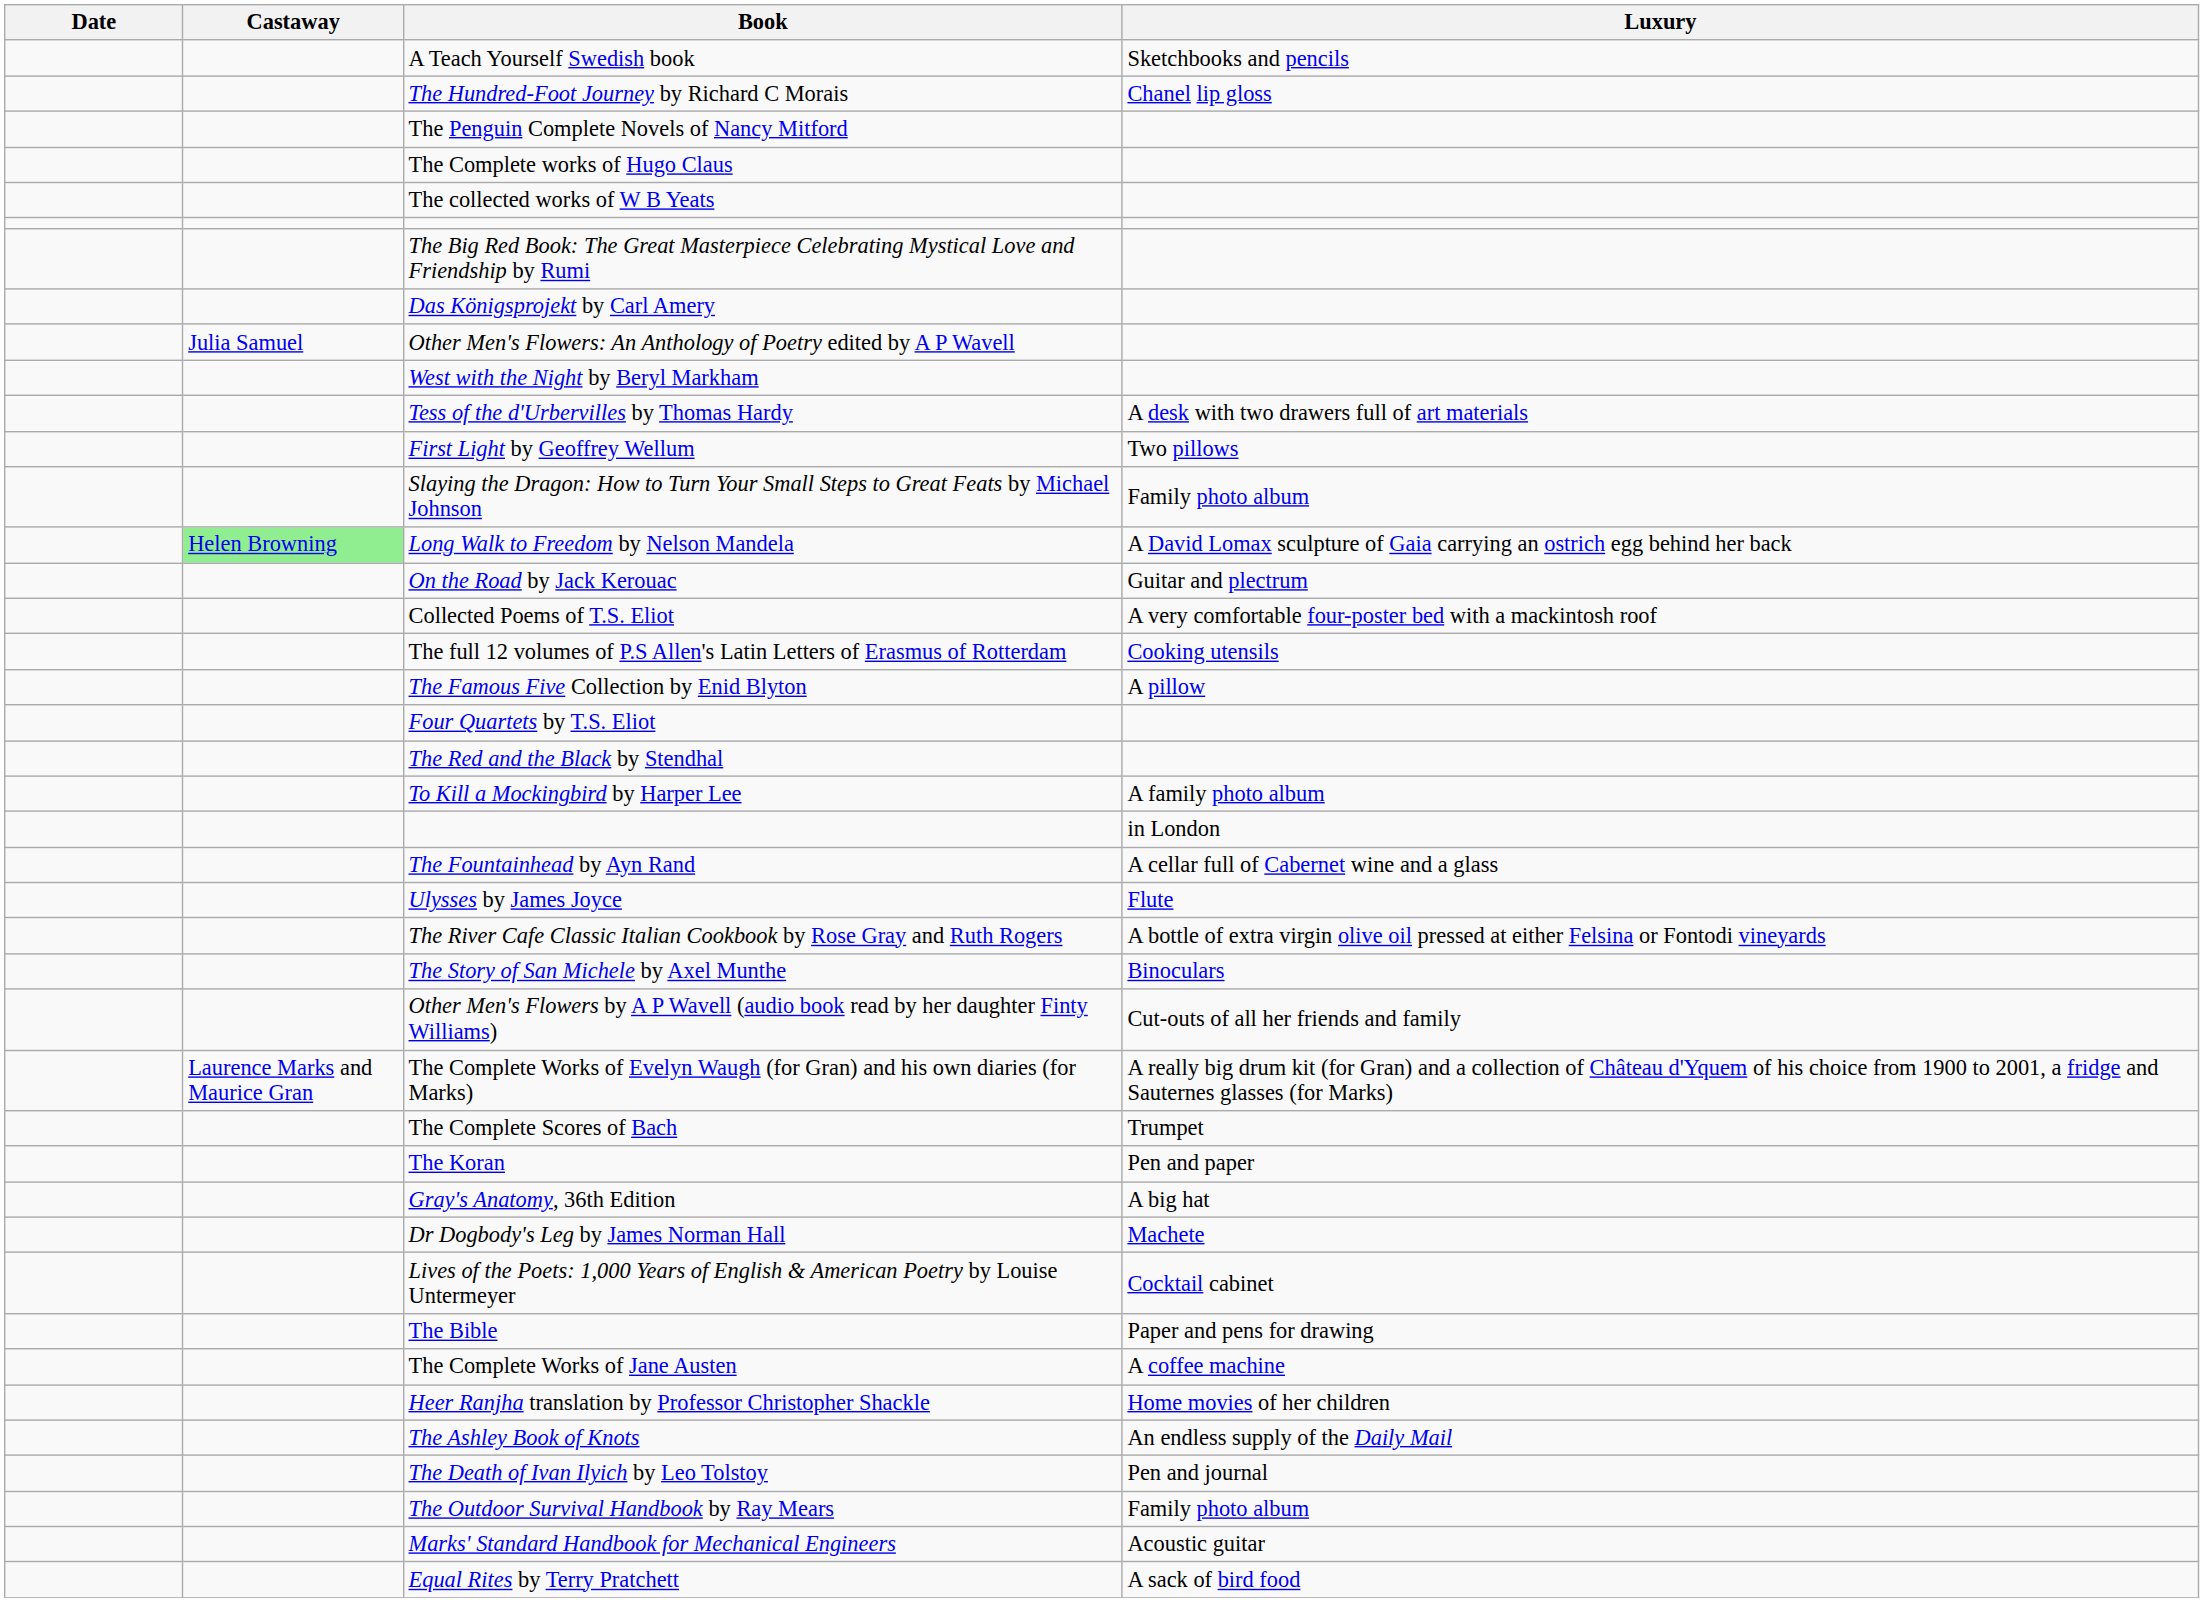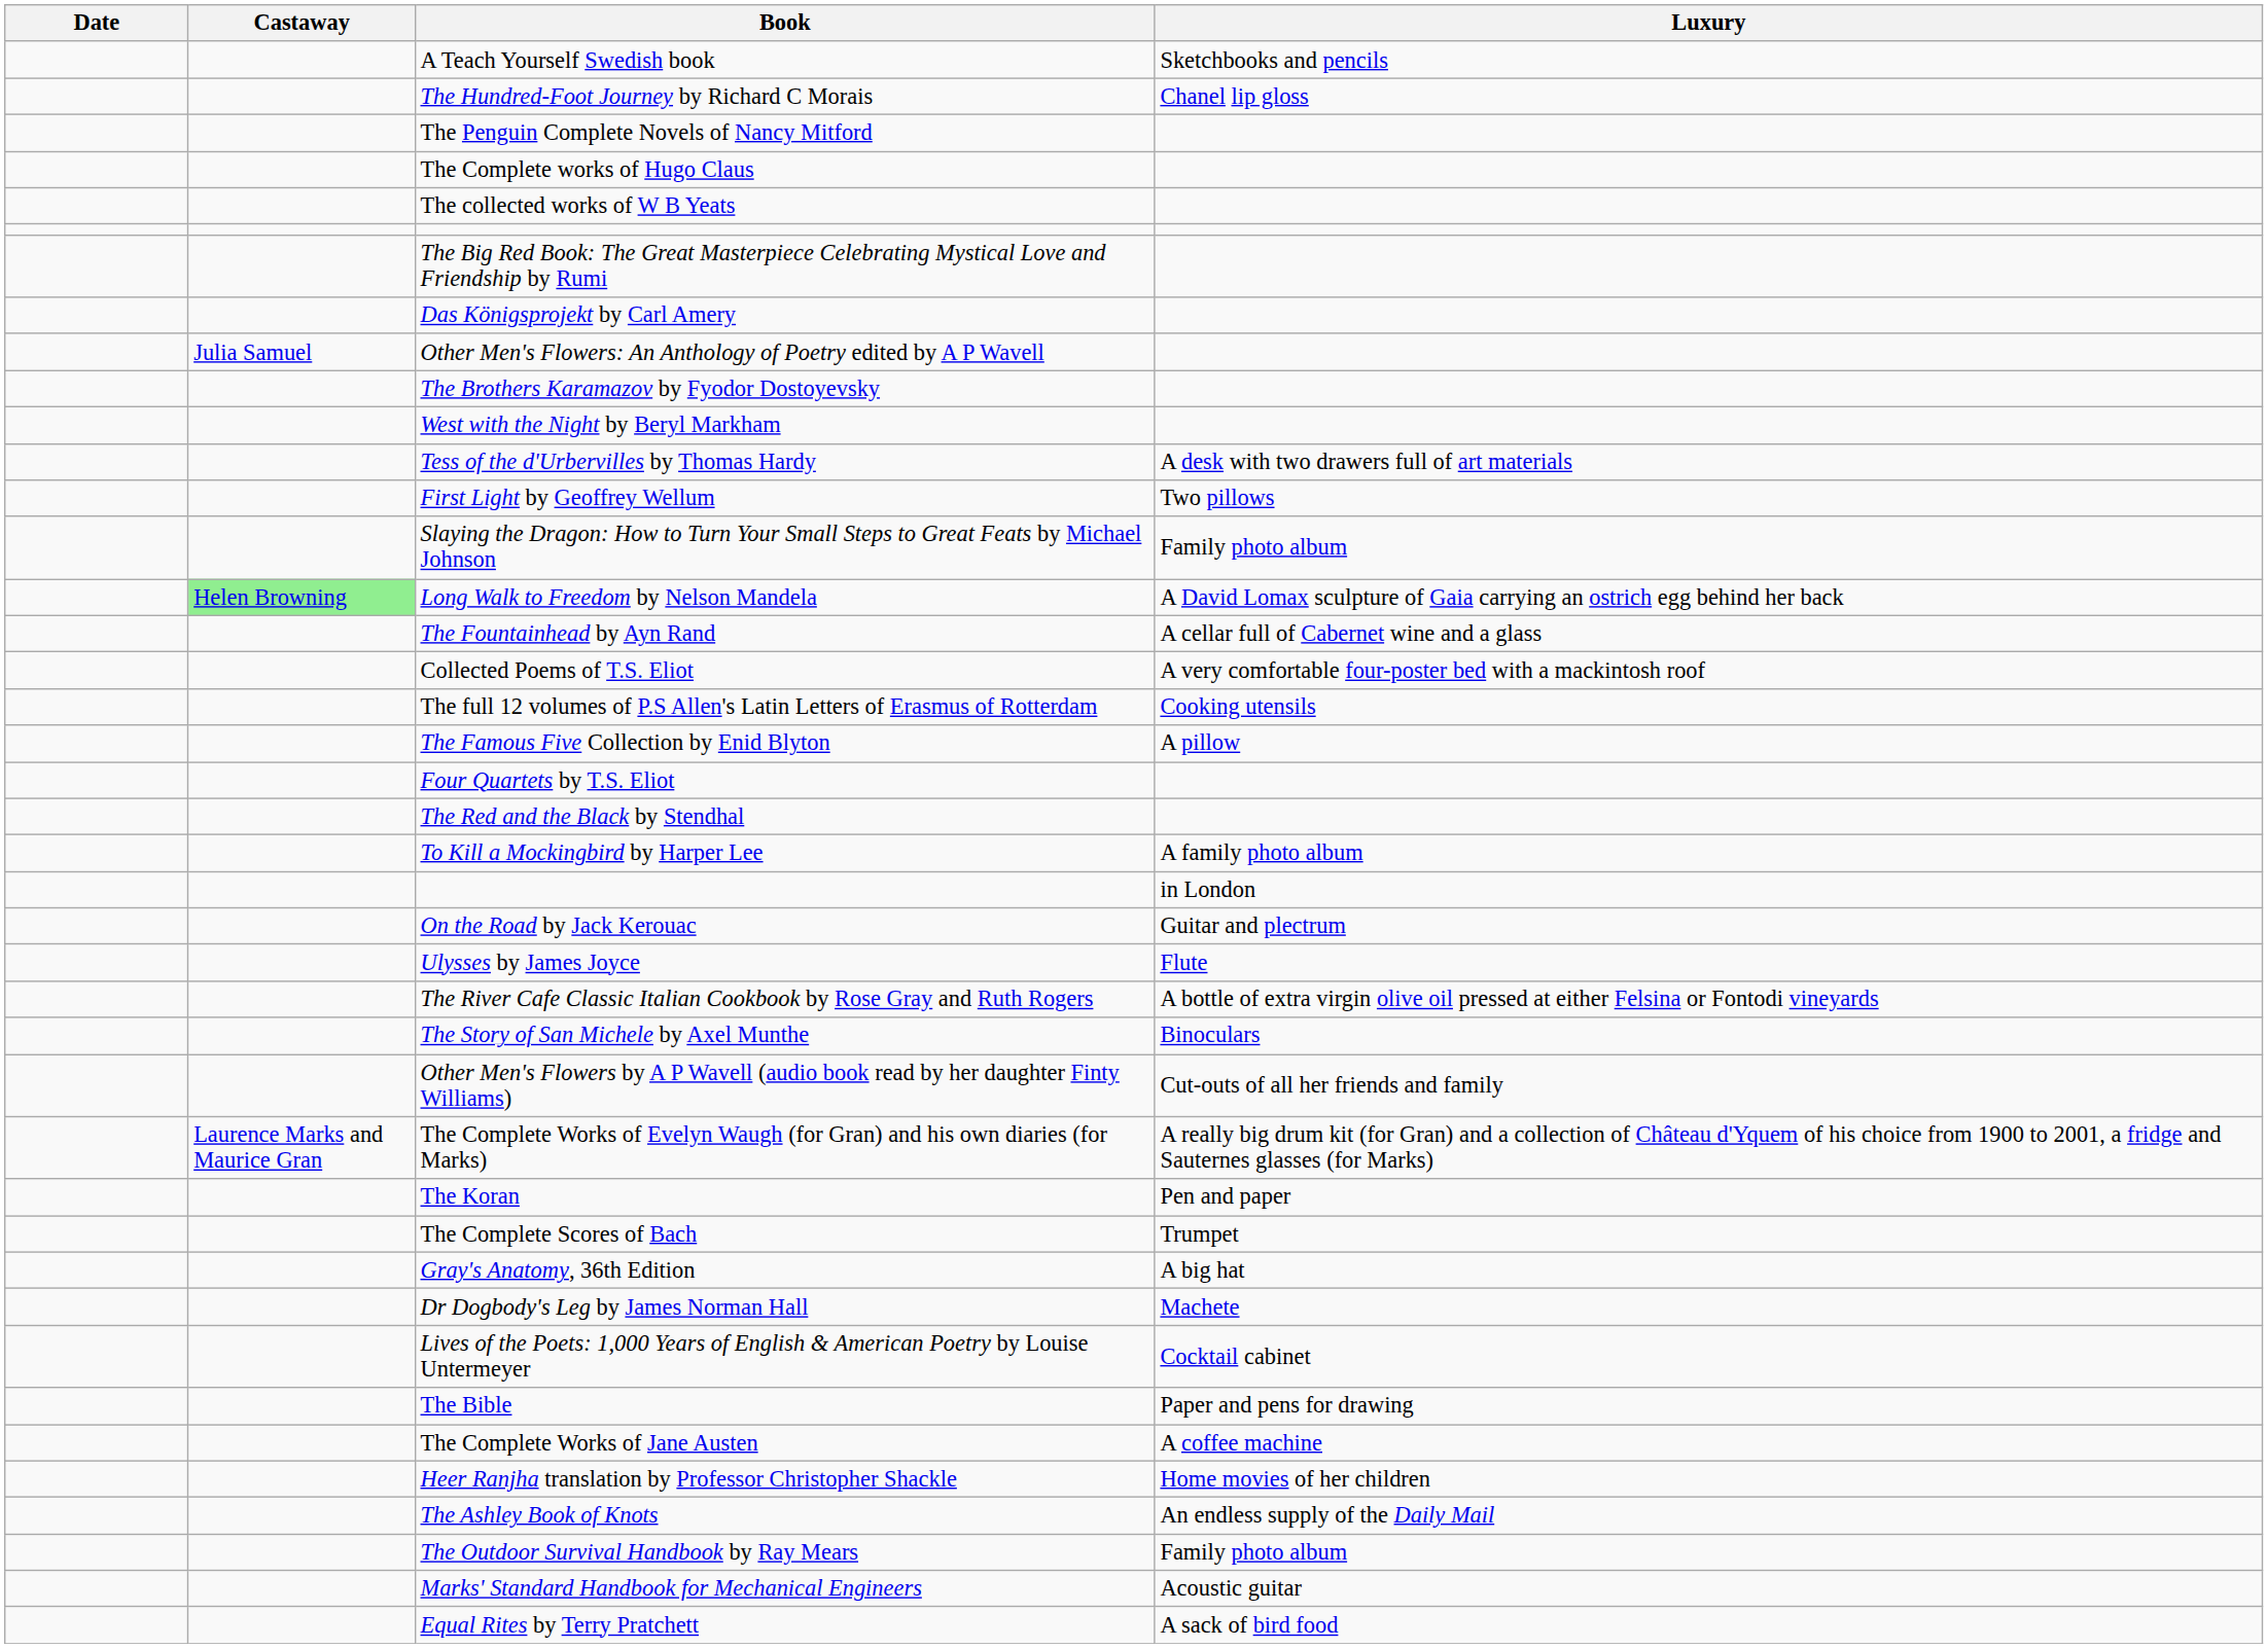+ row: The Brothers Karamazov by Fyodor Dostoyevsky
rows swapped: The Fountainhead by Ayn Rand <-> On the Road by Jack Kerouac
rows swapped: The Complete Scores of Bach <-> The Koran
- row: The Death of Ivan Ilyich by Leo Tolstoy | Pen and journal
